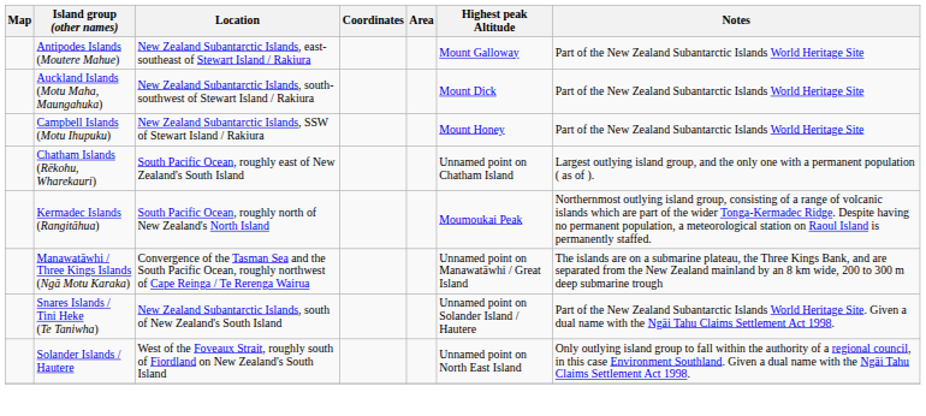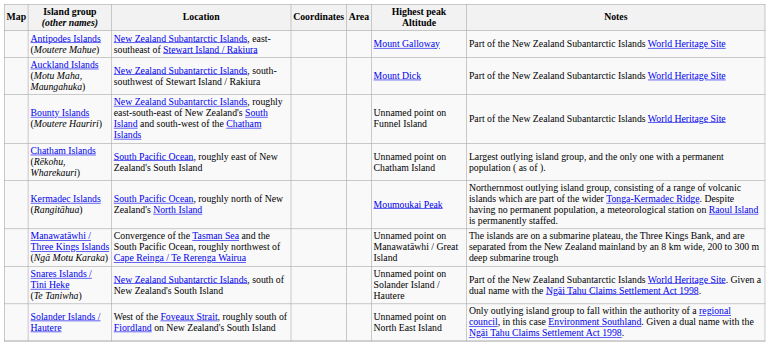+ row: Bounty Islands (Moutere Hauriri) | New Zealand Subantarctic Islands, roughly east-south-east of New Zealand's South Island and south-west of the Chatham Islands | Unnamed point on Funnel Island | Part of the New Zealand Subantarctic Islands World Heritage Site
- row: Campbell Islands (Motu Ihupuku) | New Zealand Subantarctic Islands, SSW of Stewart Island / Rakiura | Mount Honey | Part of the New Zealand Subantarctic Islands World Heritage Site
